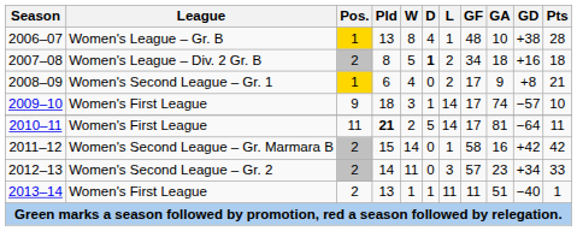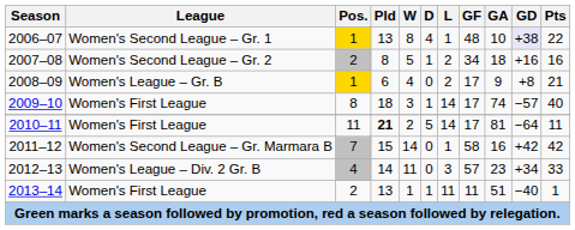2006–07 | League: Women's League – Gr. B -> Women's Second League – Gr. 1
2006–07 | GD: no background -> lavender background
2006–07 | Pts: 28 -> 22
2007–08 | League: Women's League – Div. 2 Gr. B -> Women's Second League – Gr. 2
2007–08 | D: bold -> normal
2007–08 | Pts: 18 -> 16
2008–09 | League: Women's Second League – Gr. 1 -> Women's League – Gr. B
2009–10 | Pos.: 9 -> 8
2009–10 | Pts: 10 -> 40
2011–12 | Pos.: 2 -> 7
2012–13 | League: Women's Second League – Gr. 2 -> Women's League – Div. 2 Gr. B
2012–13 | Pos.: 2 -> 4
